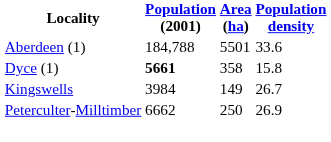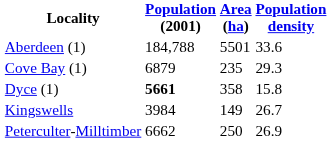+ row: Cove Bay (1) | 6879 | 235 | 29.3
